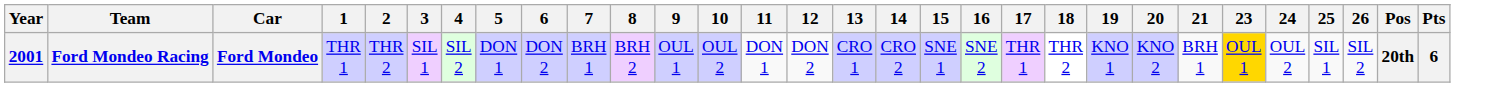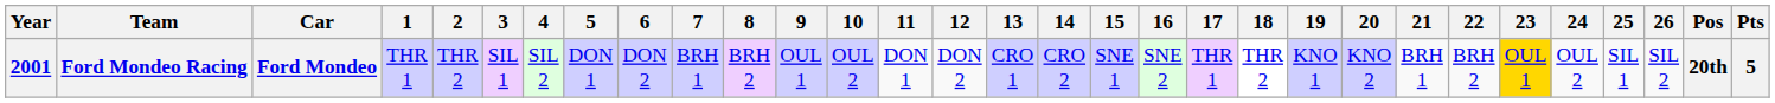+ column: 22 | BRH 2
Ford Mondeo Racing | Pts: 6 -> 5
